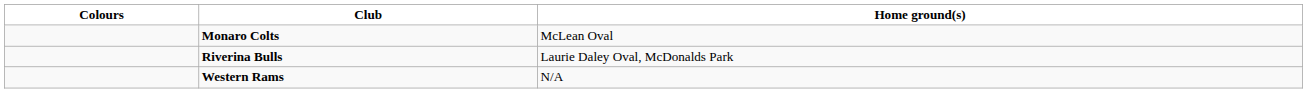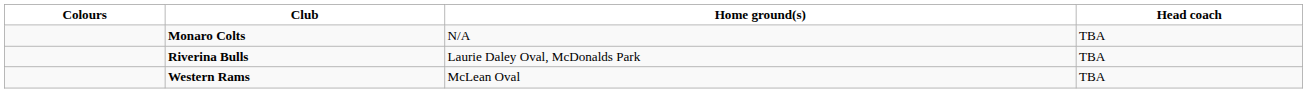+ column: Head coach | TBA | TBA | TBA
Monaro Colts | Home ground(s): McLean Oval -> N/A
Western Rams | Home ground(s): N/A -> McLean Oval
